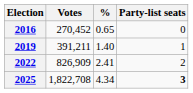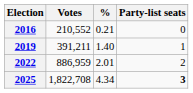2016 | Votes: 270,452 -> 210,552
2016 | %: 0.65 -> 0.21
2022 | Votes: 826,909 -> 886,959
2022 | %: 2.41 -> 2.01
